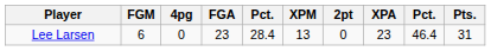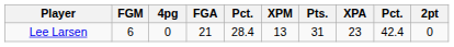columns swapped: 2pt <-> Pts.
Lee Larsen | FGA: 23 -> 21
Lee Larsen | column 9: 46.4 -> 42.4
